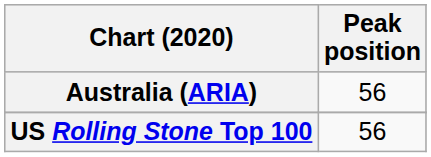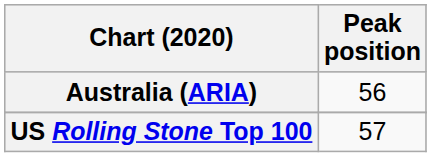US Rolling Stone Top 100 | Peak position: 56 -> 57
